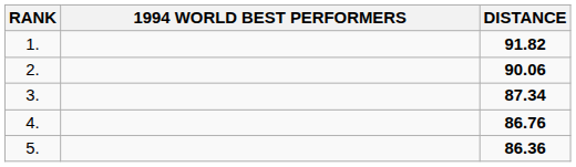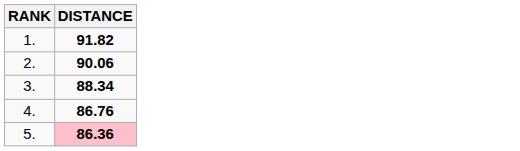- column: 1994 WORLD BEST PERFORMERS
3. | DISTANCE: 87.34 -> 88.34
5. | DISTANCE: no background -> pink background
